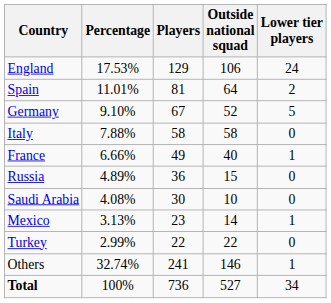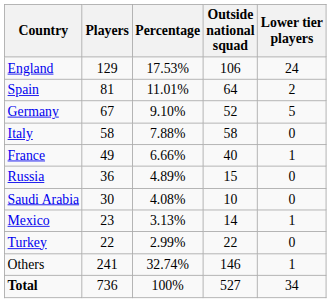columns swapped: Players <-> Percentage
